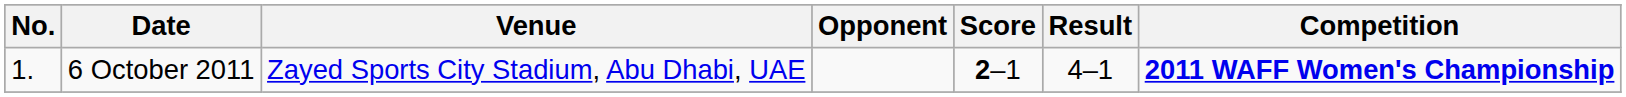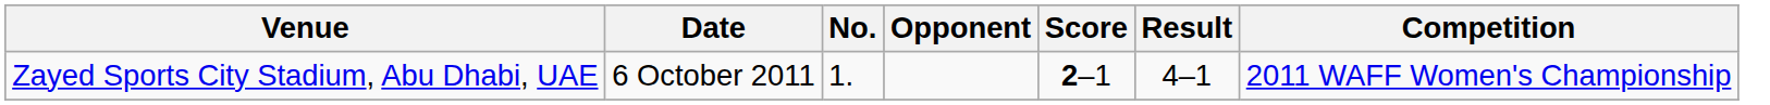columns swapped: No. <-> Venue
6 October 2011 | Competition: bold -> normal
